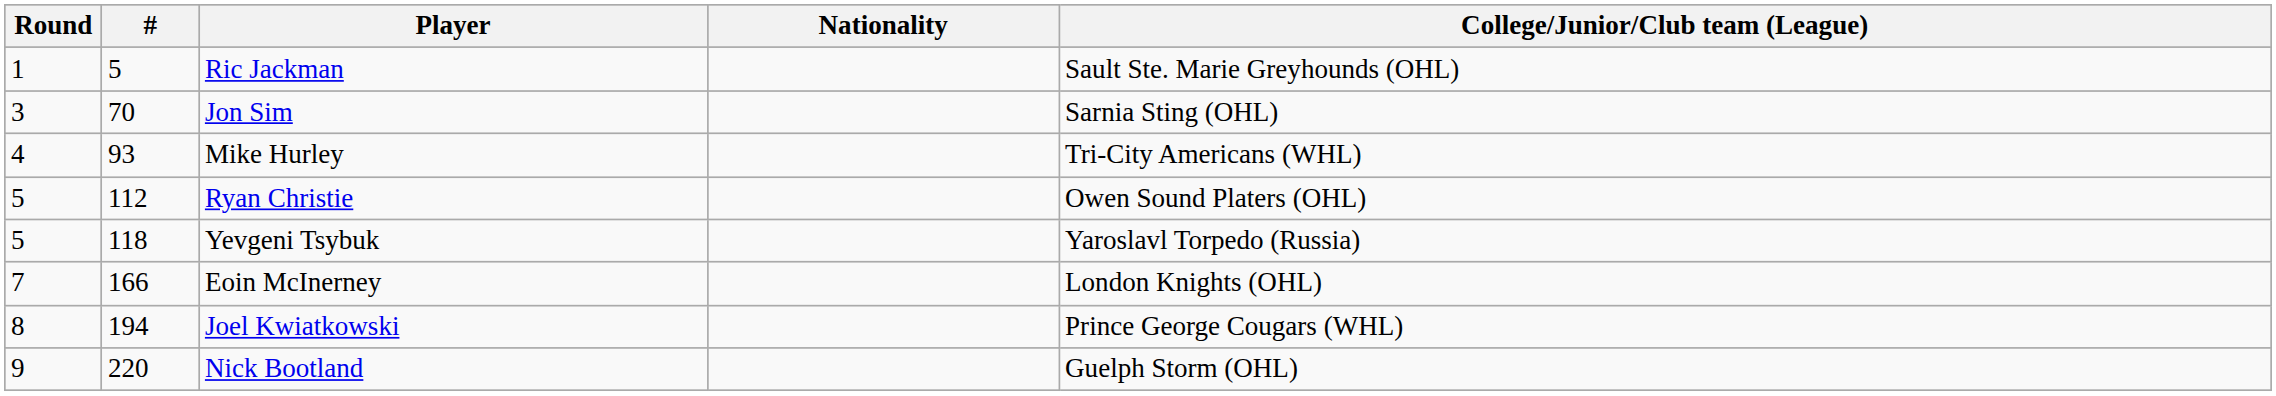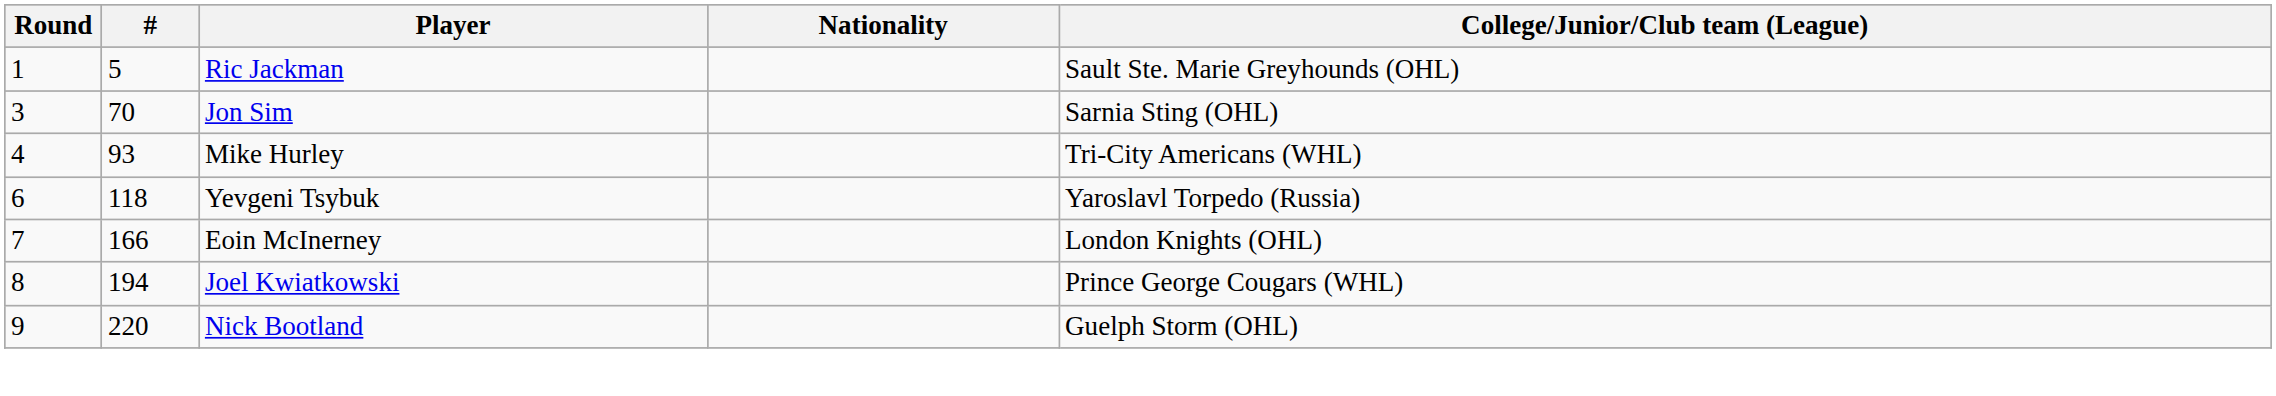- row: 5 | 112 | Ryan Christie | Owen Sound Platers (OHL)
Yevgeni Tsybuk | Round: 5 -> 6
